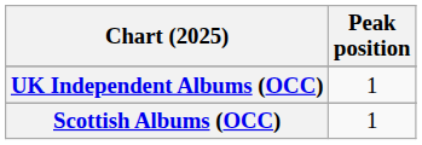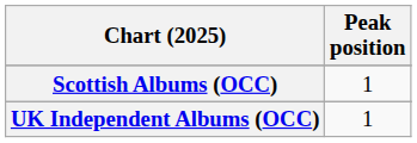rows swapped: Scottish Albums (OCC) <-> UK Independent Albums (OCC)
